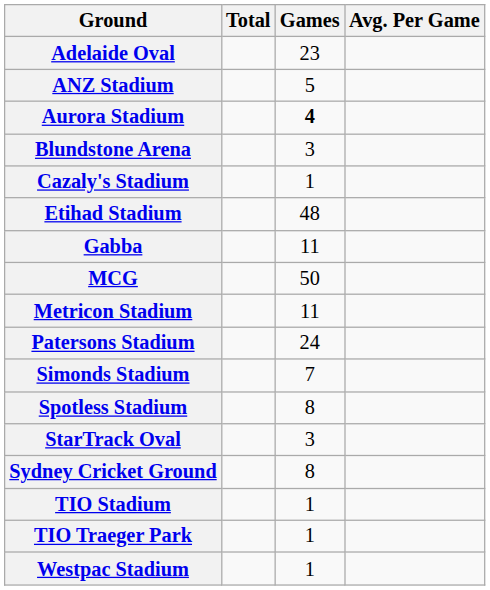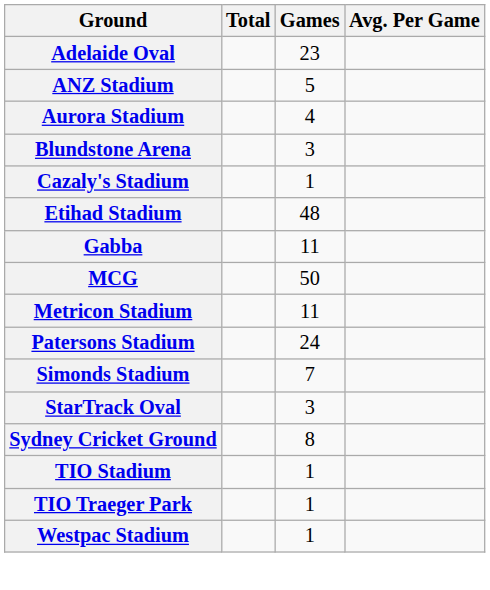Aurora Stadium | Games: bold -> normal
- row: Spotless Stadium | 8
